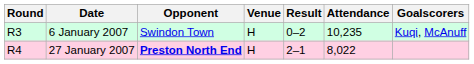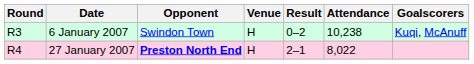6 January 2007 | Attendance: 10,235 -> 10,238
